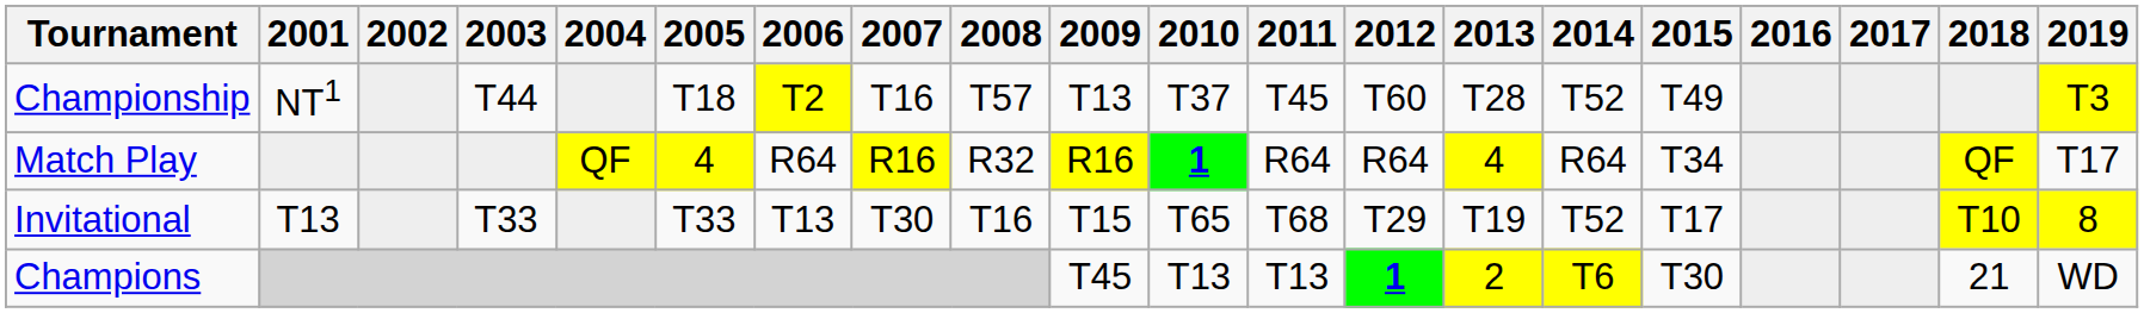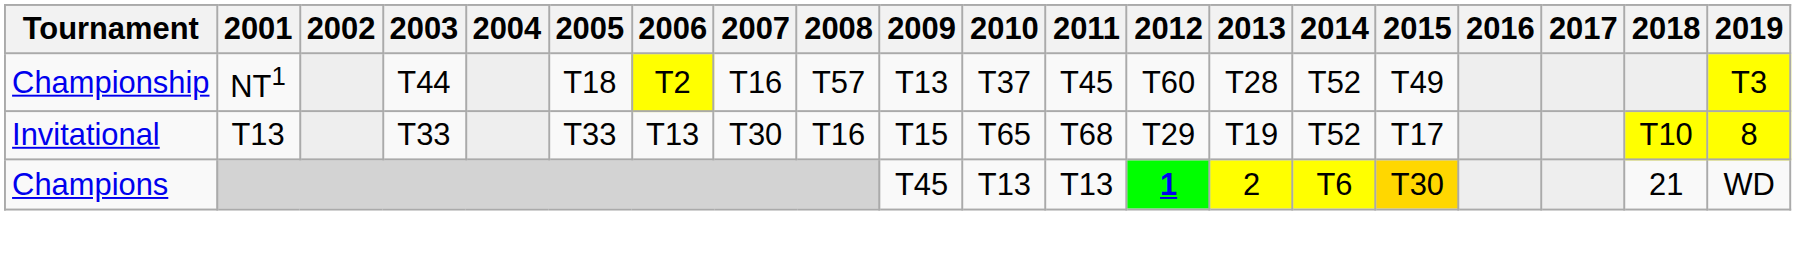- row: Match Play | QF | 4 | R64 | R16 | R32 | R16 | 1 | R64 | R64 | 4 | R64 | T34 | QF | T17
Champions | 2015: no background -> gold background
